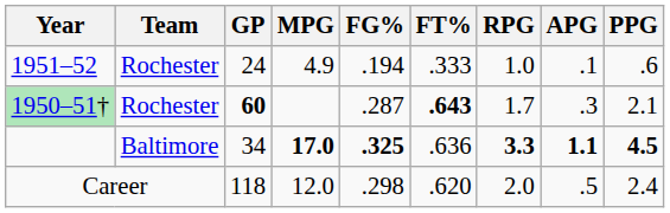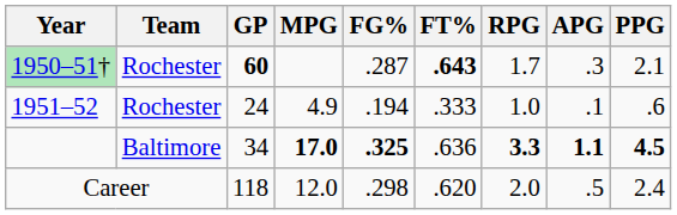rows swapped: 1950–51† <-> 1951–52
